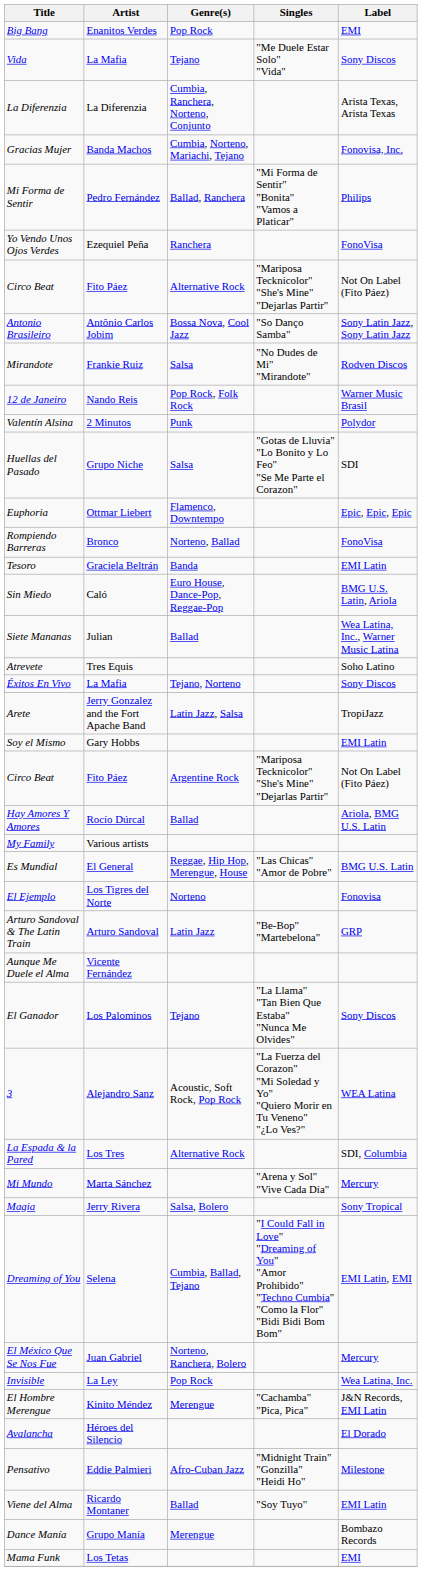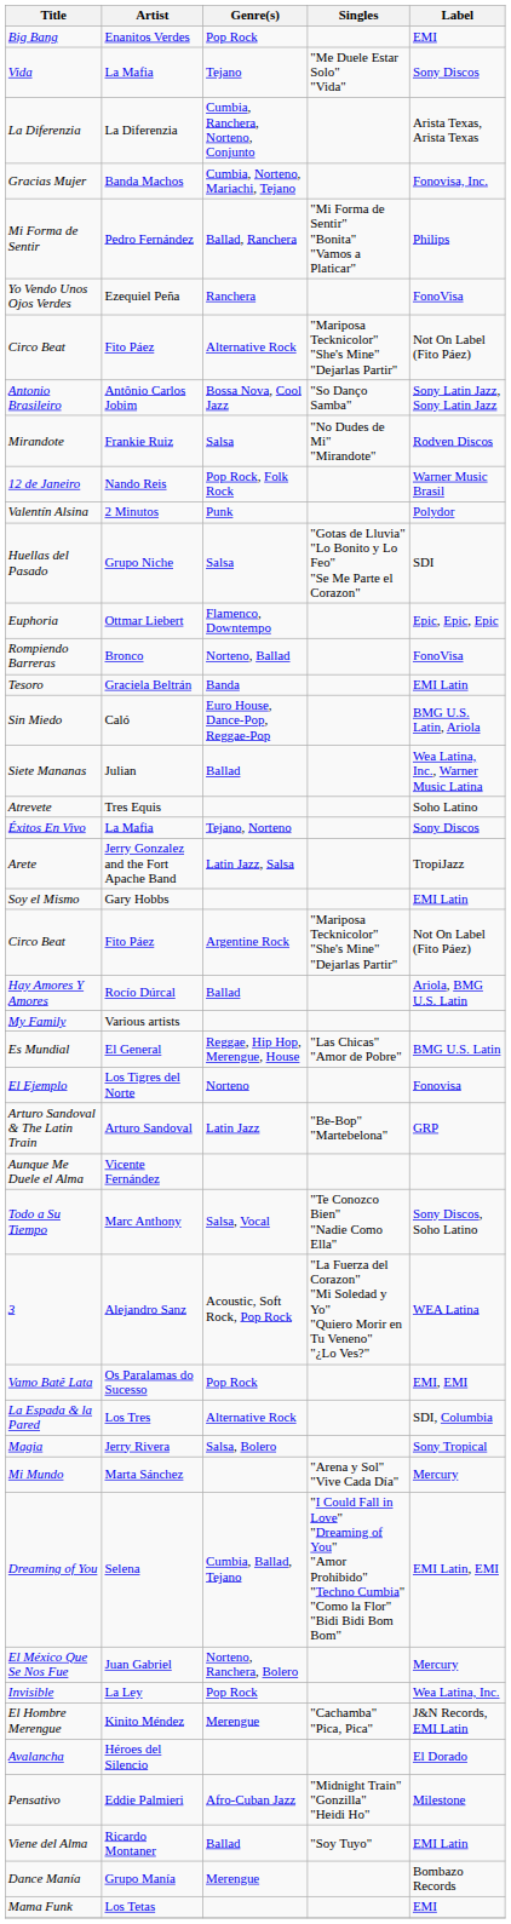- row: El Ganador | Los Palominos | Tejano | "La Llama" "Tan Bien Que Estaba" "Nunca Me Olvides" | Sony Discos
+ row: Todo a Su Tiempo | Marc Anthony | Salsa, Vocal | "Te Conozco Bien" "Nadie Como Ella" | Sony Discos, Soho Latino
+ row: Vamo Batê Lata | Os Paralamas do Sucesso | Pop Rock | EMI, EMI
rows swapped: Magia <-> Mi Mundo
